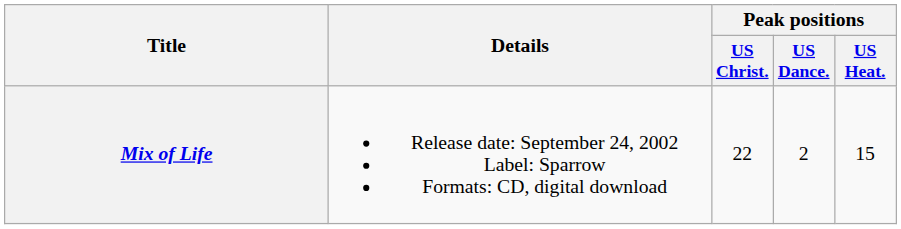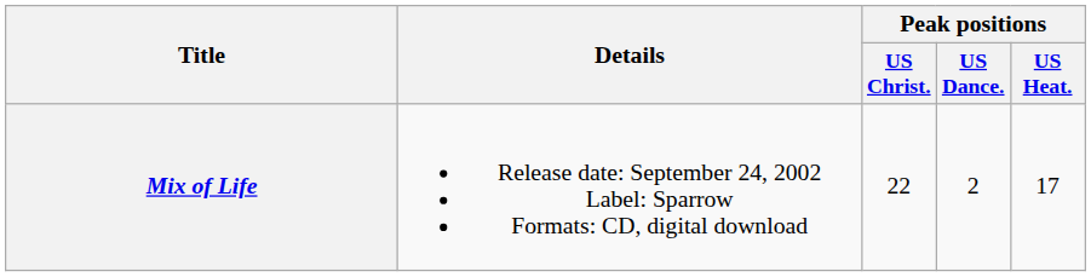Mix of Life | Peak positions / US Heat.: 15 -> 17
